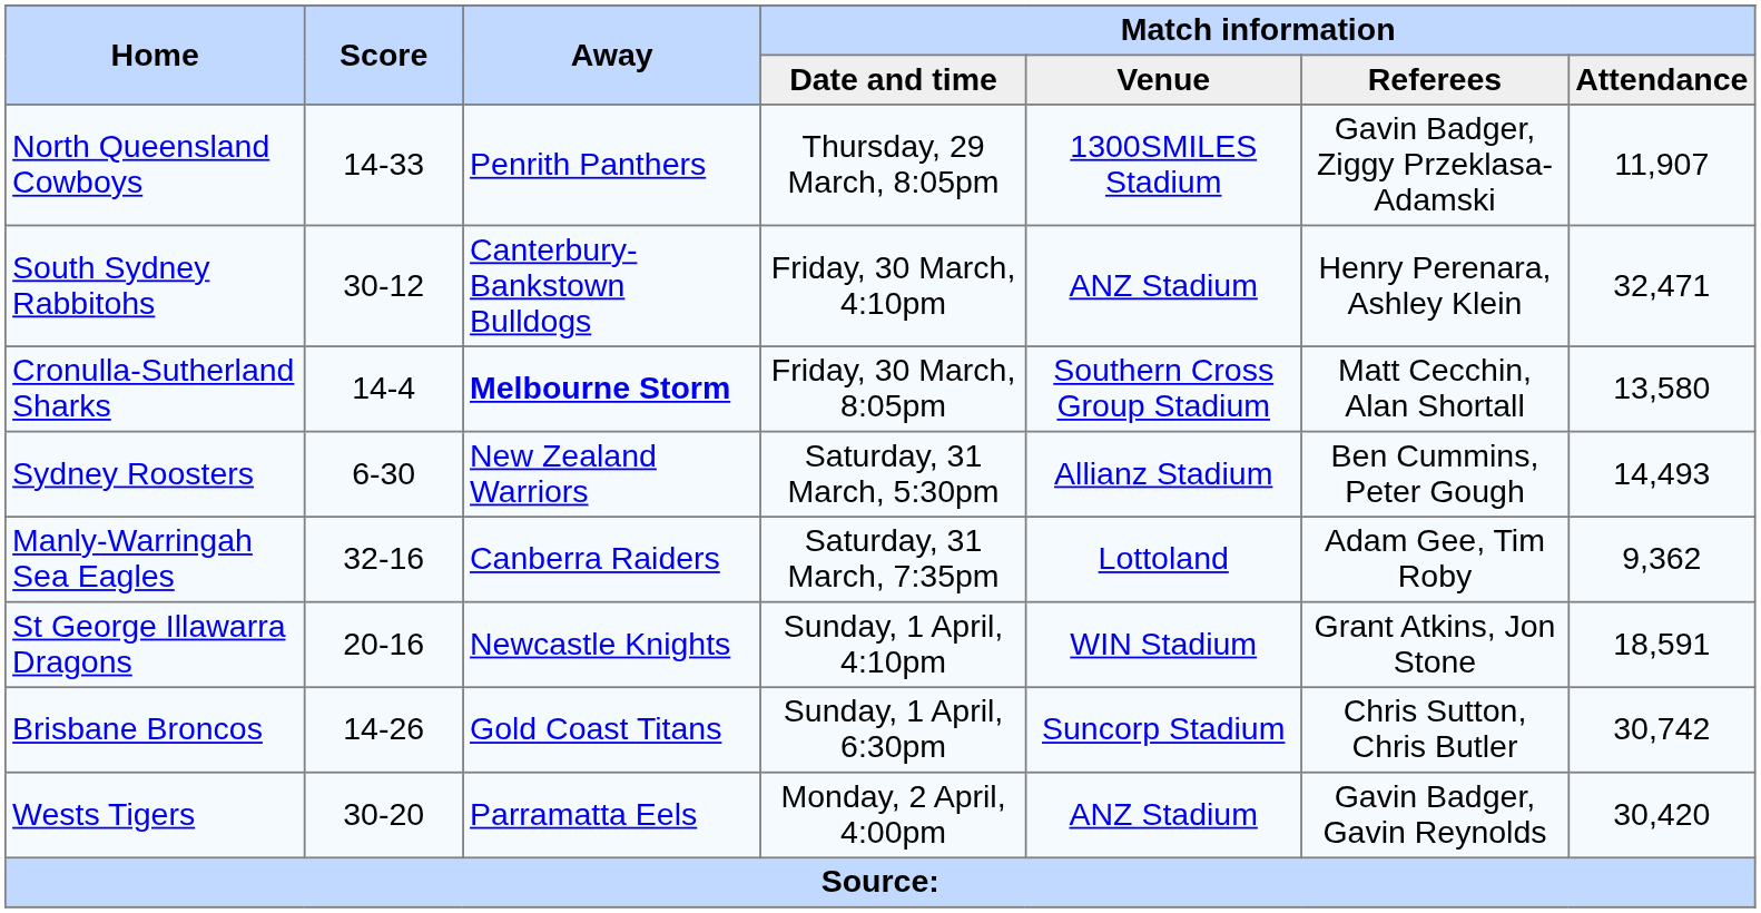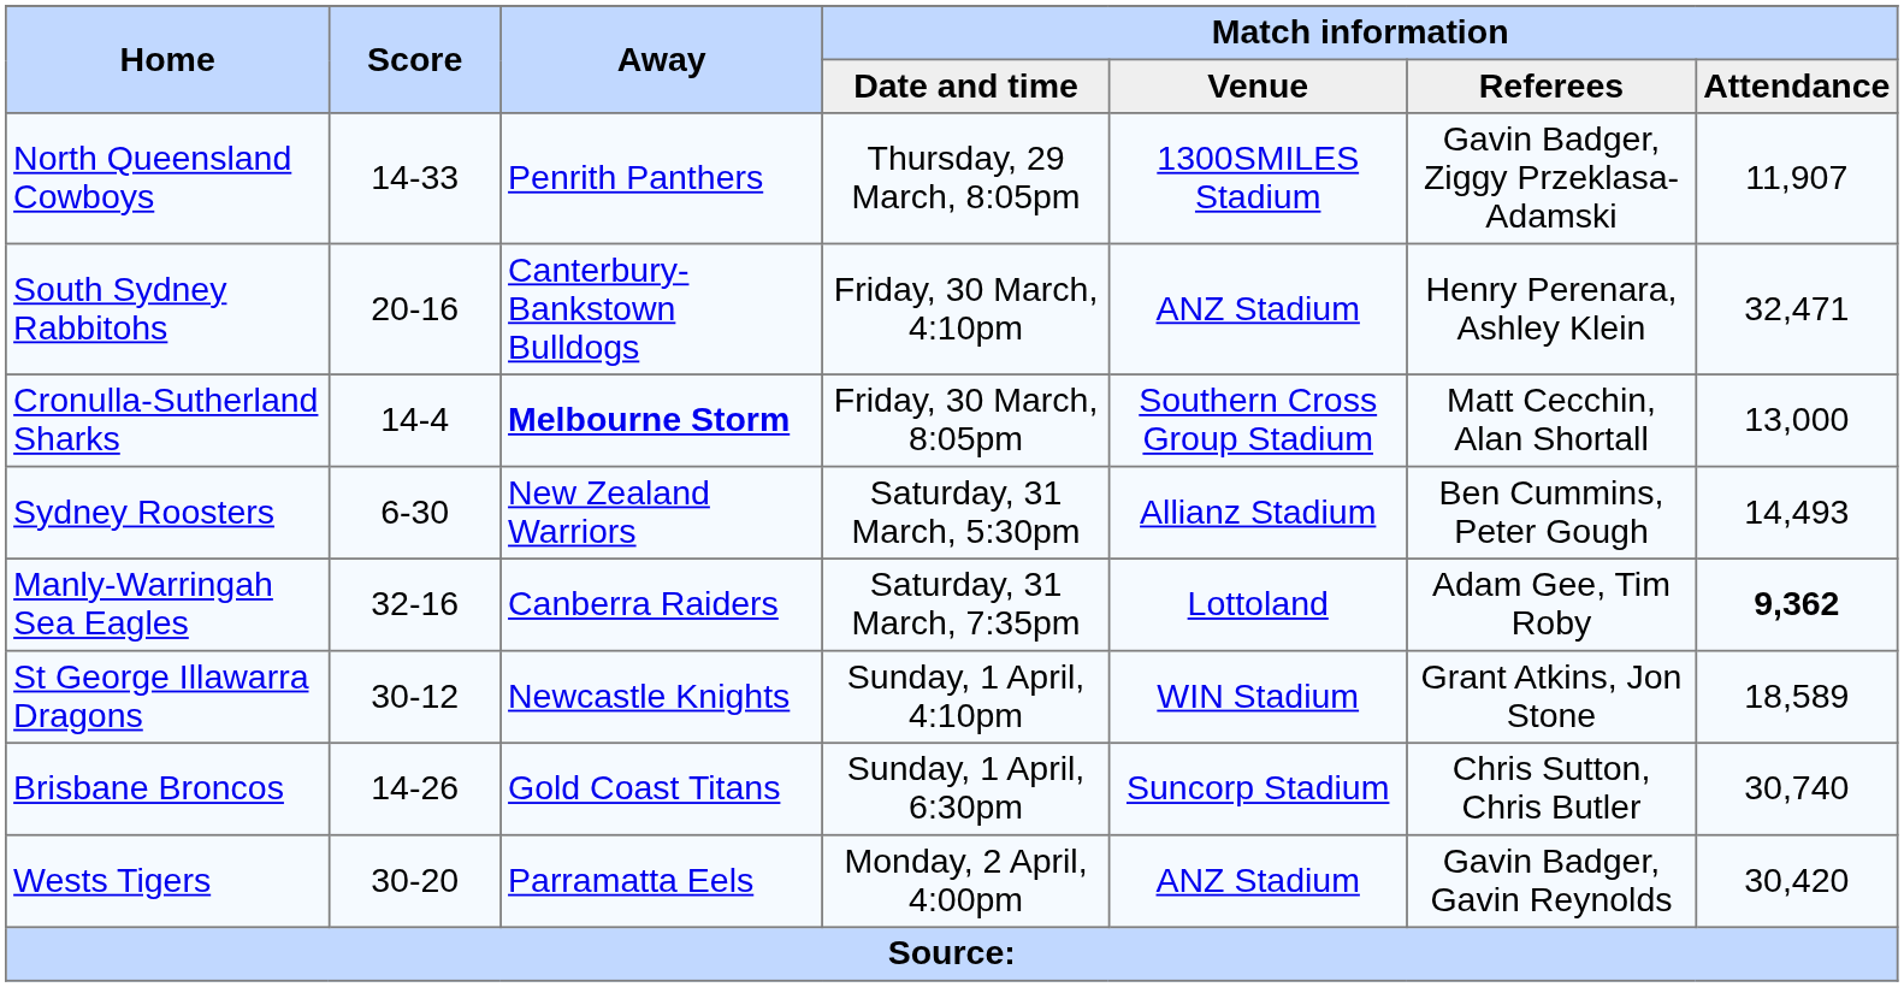South Sydney Rabbitohs | Score: 30-12 -> 20-16
Cronulla-Sutherland Sharks | Match information / Attendance: 13,580 -> 13,000
Manly-Warringah Sea Eagles | Match information / Attendance: normal -> bold
St George Illawarra Dragons | Score: 20-16 -> 30-12
St George Illawarra Dragons | Match information / Attendance: 18,591 -> 18,589
Brisbane Broncos | Match information / Attendance: 30,742 -> 30,740
